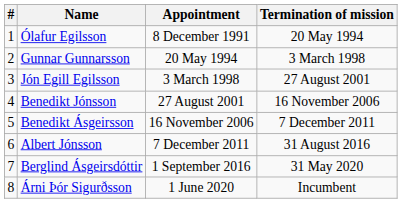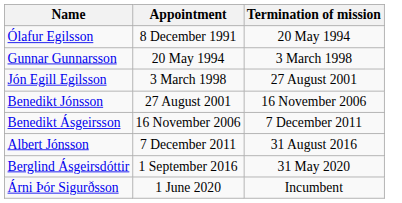- column: # | 1 | 2 | 3 | 4 | 5 | 6 | 7 | 8
